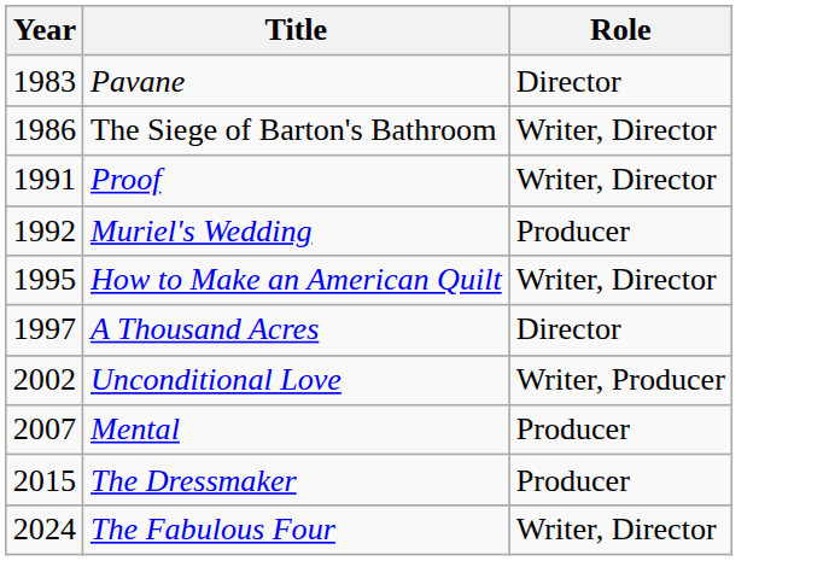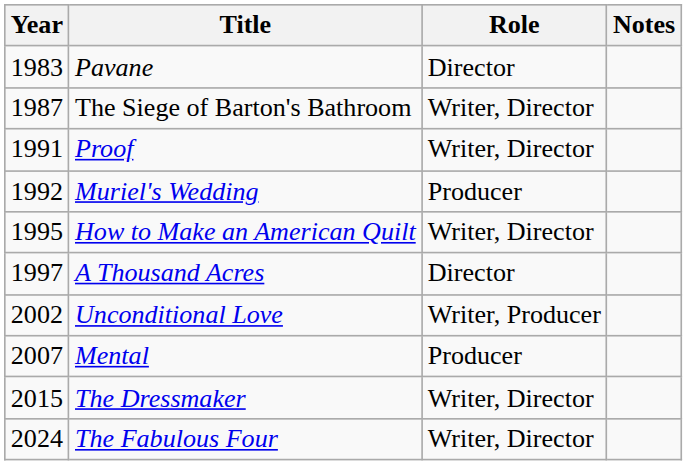+ column: Notes
The Siege of Barton's Bathroom | Year: 1986 -> 1987
The Dressmaker | Role: Producer -> Writer, Director
